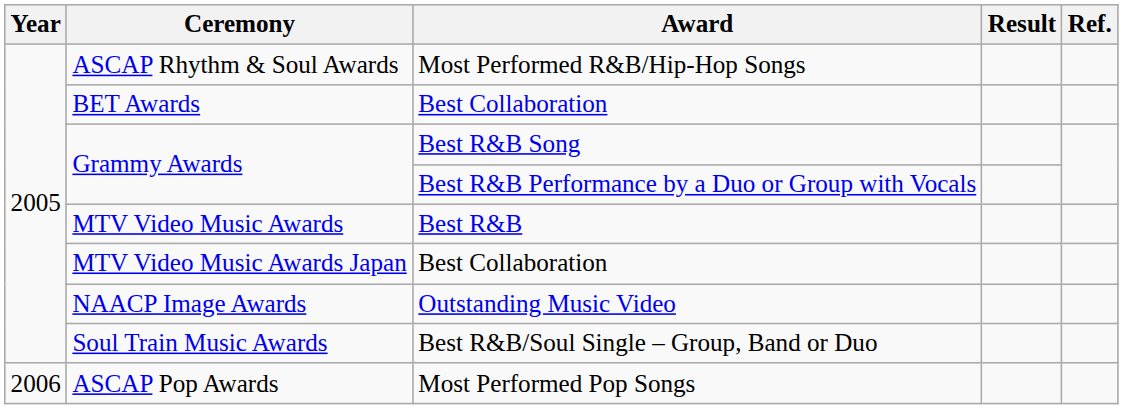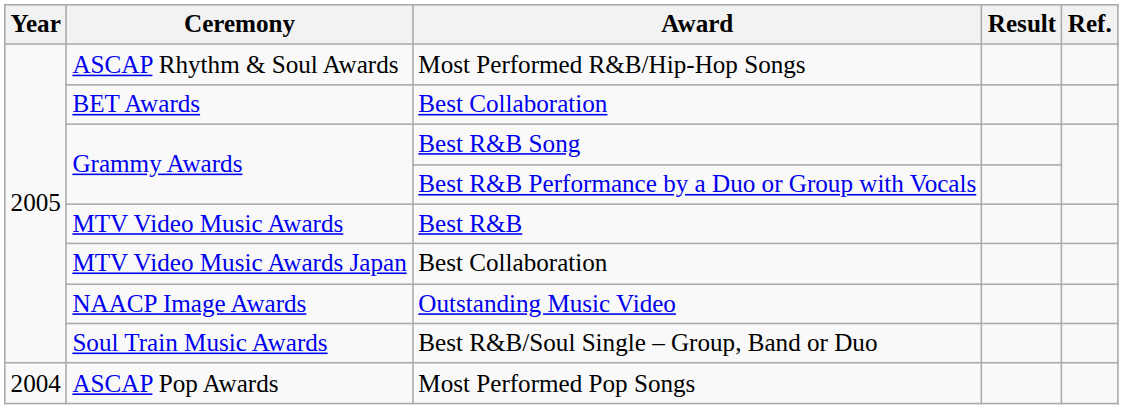ASCAP Pop Awards | Year: 2006 -> 2004
